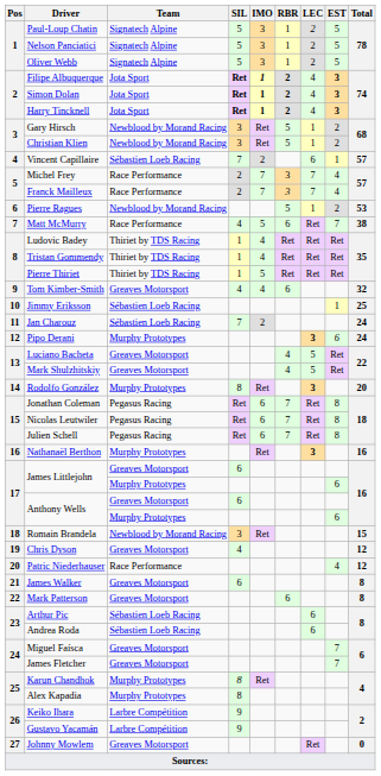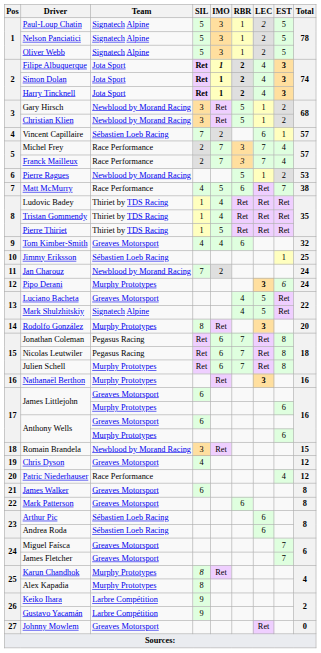Jan Charouz | Team: Sébastien Loeb Racing -> Newblood by Morand Racing
Mark Shulzhitskiy | Team: Greaves Motorsport -> Signatech Alpine
Julien Schell | Team: Pegasus Racing -> Murphy Prototypes
